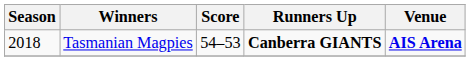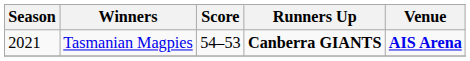Tasmanian Magpies | Season: 2018 -> 2021
